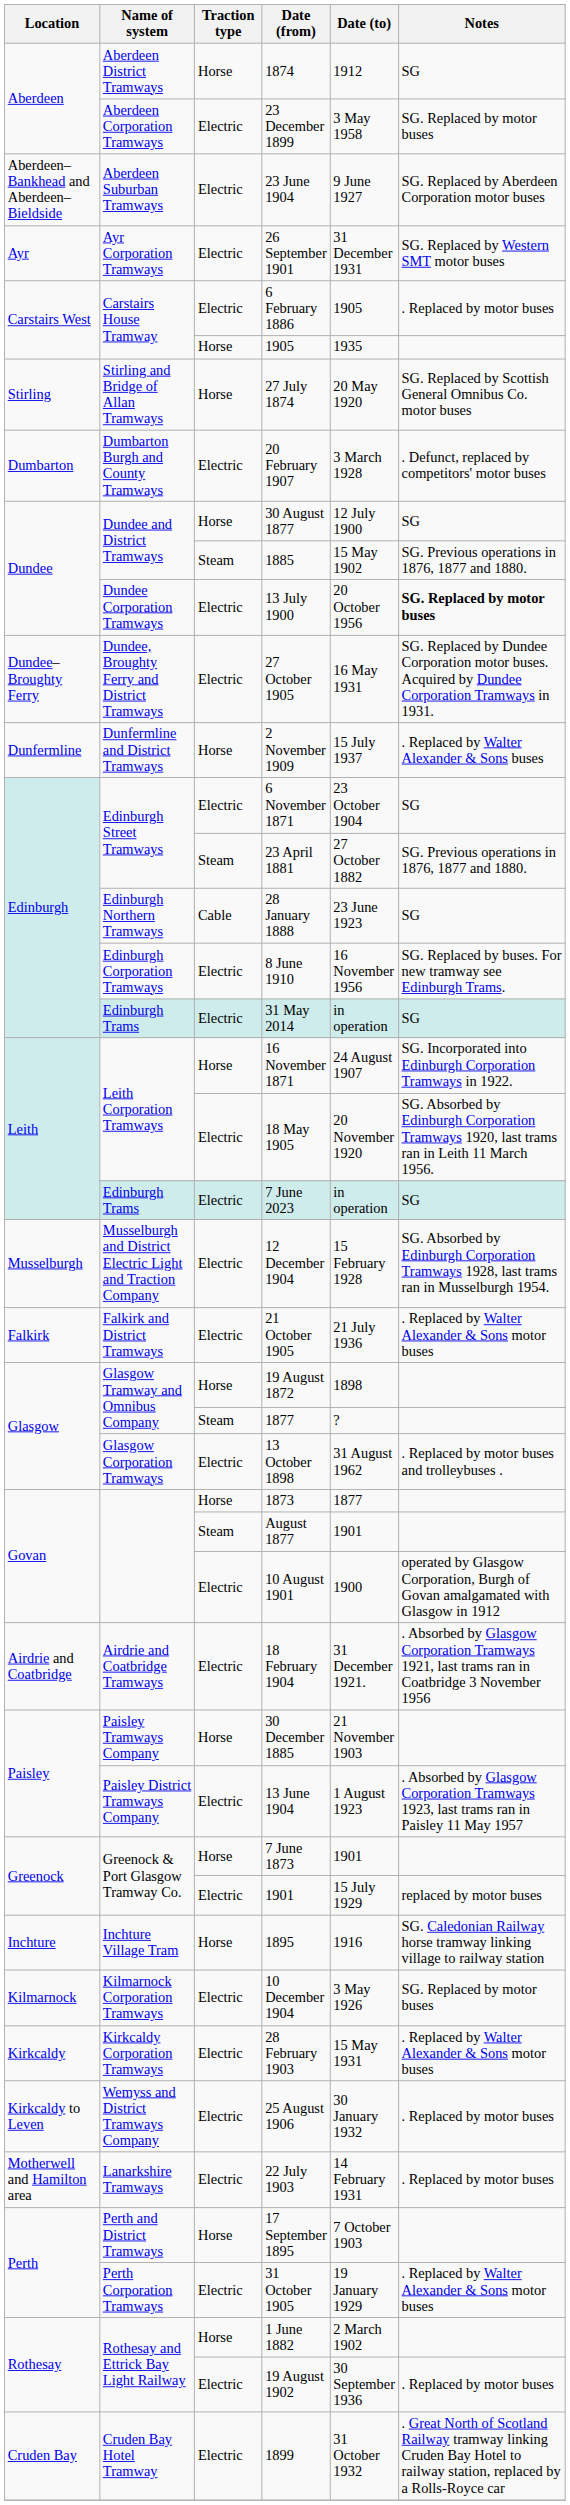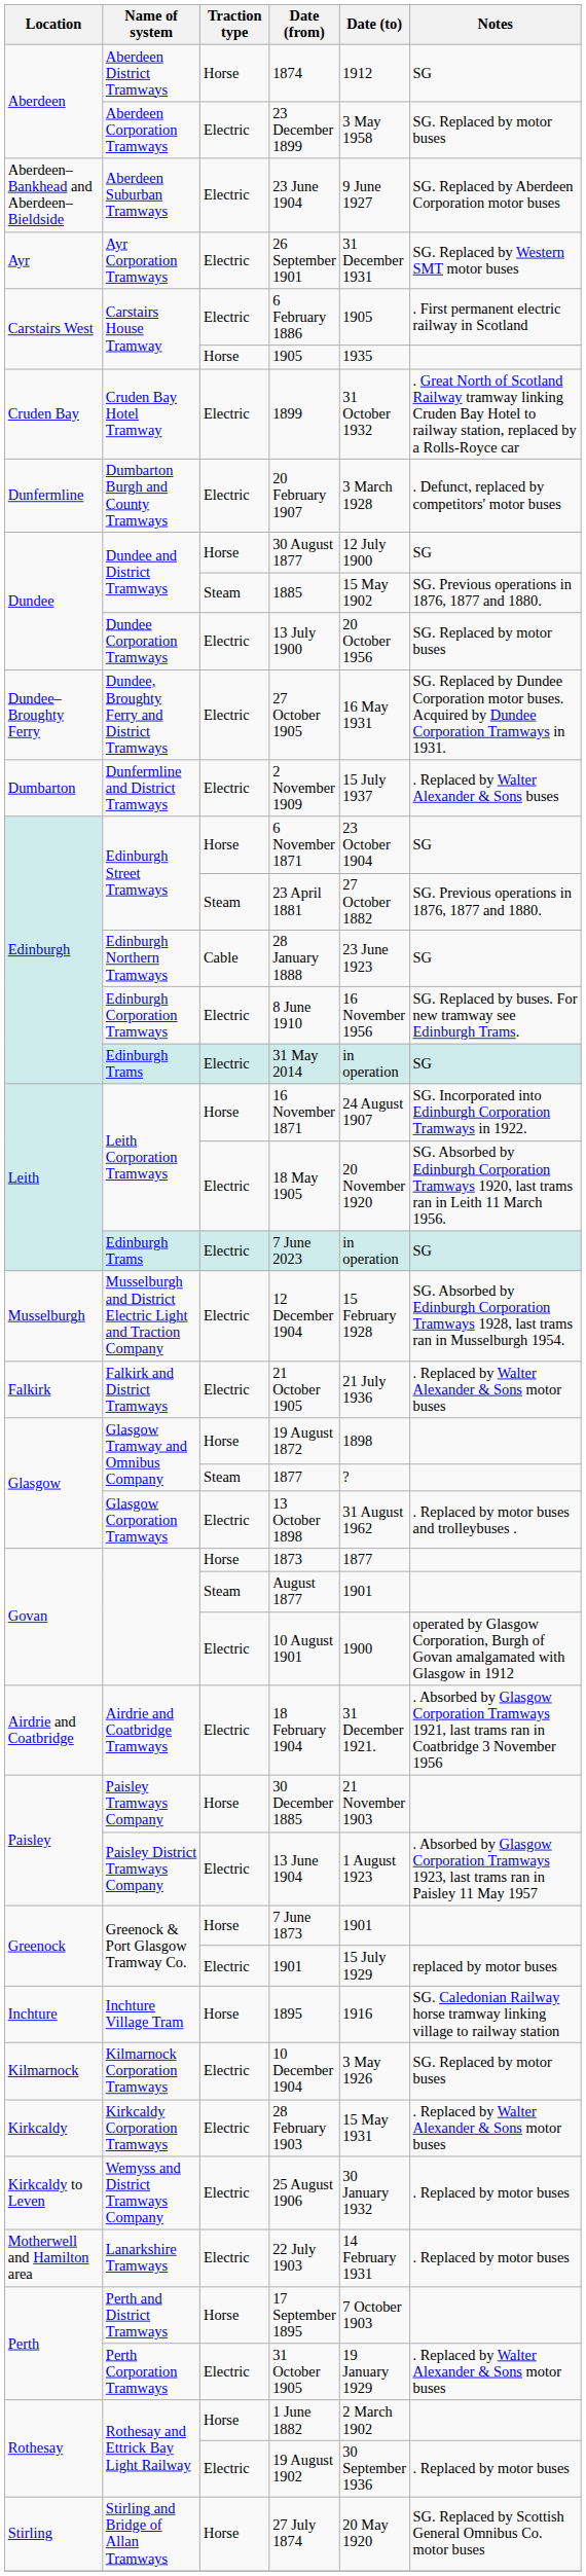6 February 1886 | Notes: . Replaced by motor buses -> . First permanent electric railway in Scotland
rows swapped: 1899 <-> 27 July 1874
20 February 1907 | Location: Dumbarton -> Dunfermline
13 July 1900 | Notes: bold -> normal
2 November 1909 | Location: Dunfermline -> Dumbarton
2 November 1909 | Traction type: Horse -> Electric
6 November 1871 | Traction type: Electric -> Horse
